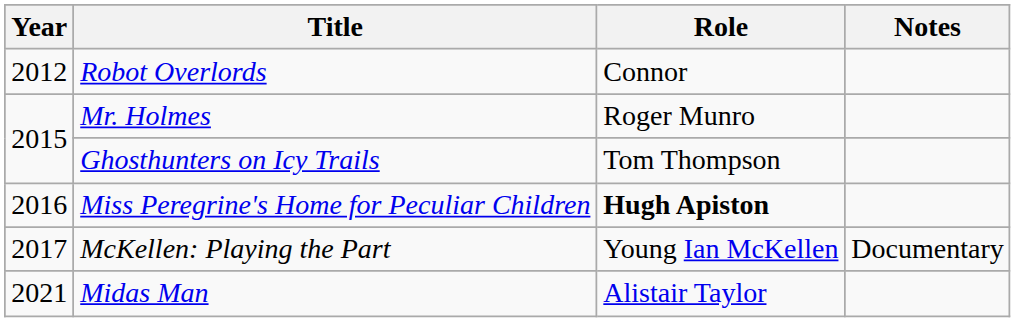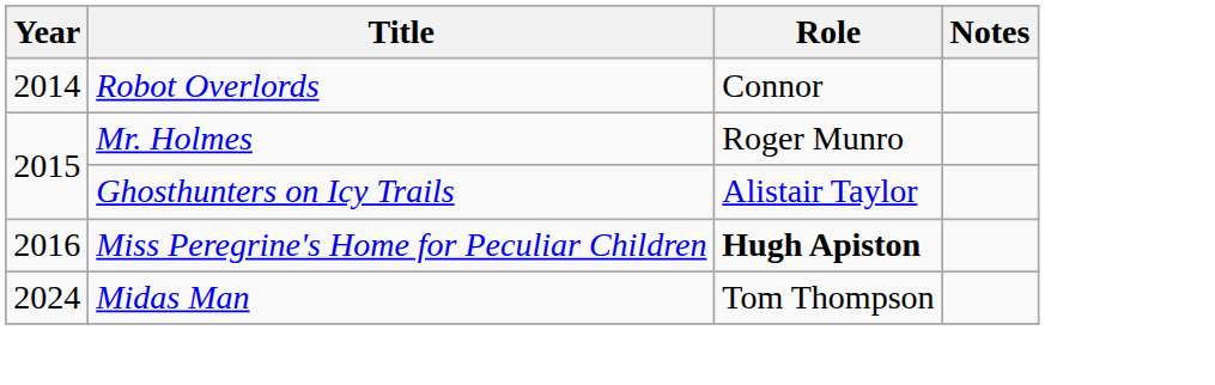Robot Overlords | Year: 2012 -> 2014
Ghosthunters on Icy Trails | Role: Tom Thompson -> Alistair Taylor
- row: 2017 | McKellen: Playing the Part | Young Ian McKellen | Documentary
Midas Man | Year: 2021 -> 2024
Midas Man | Role: Alistair Taylor -> Tom Thompson
